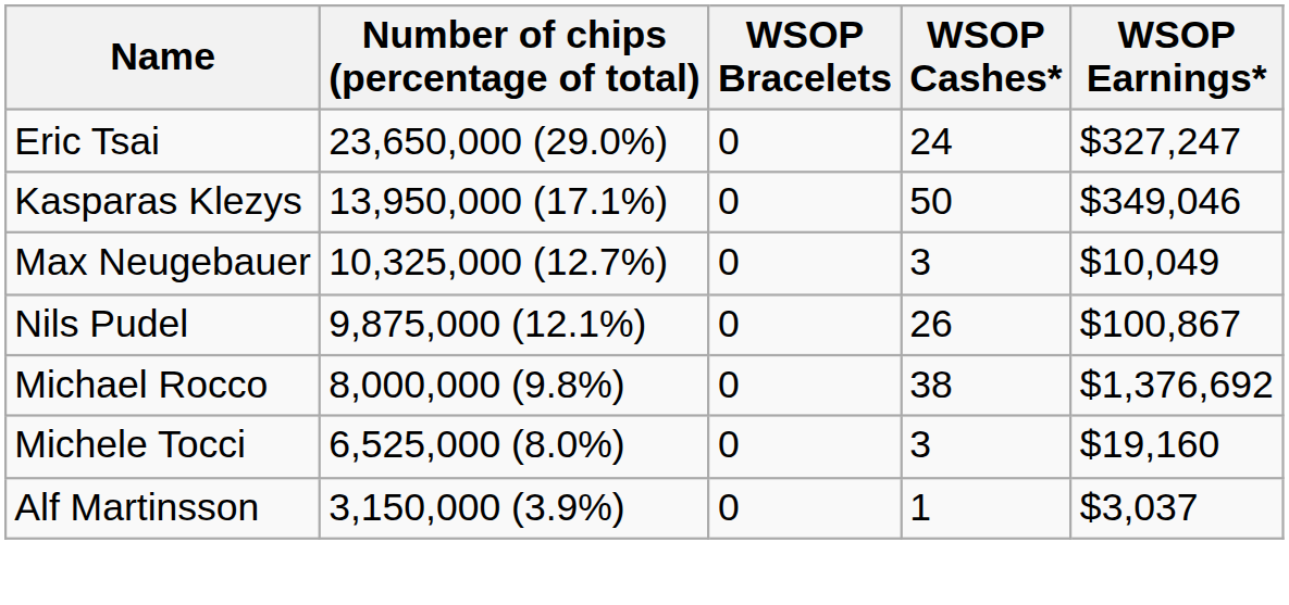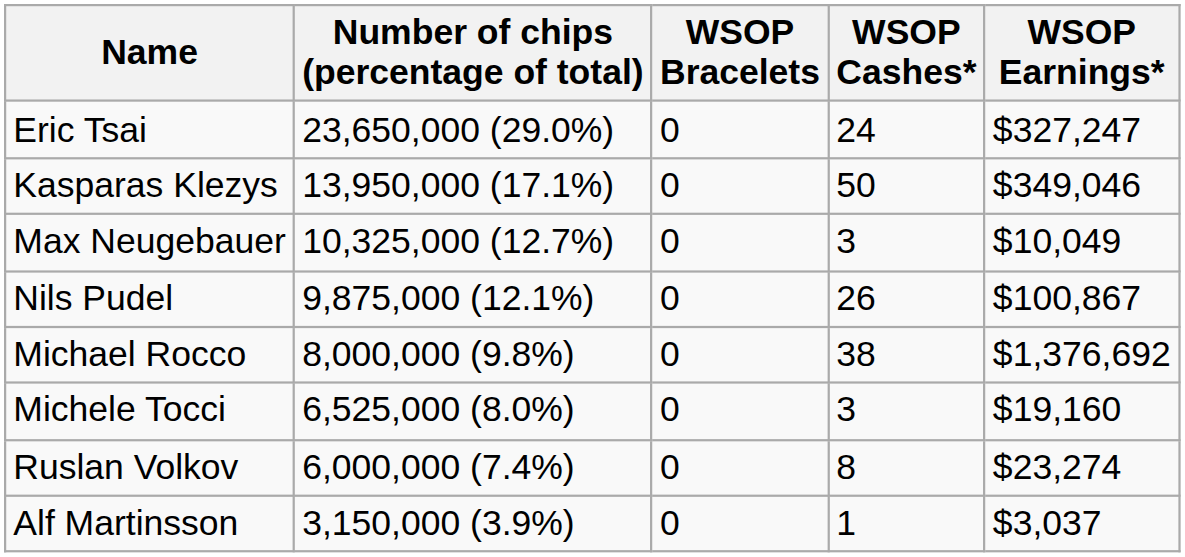+ row: Ruslan Volkov | 6,000,000 (7.4%) | 0 | 8 | $23,274
